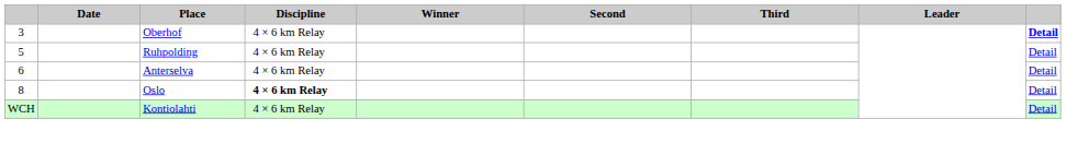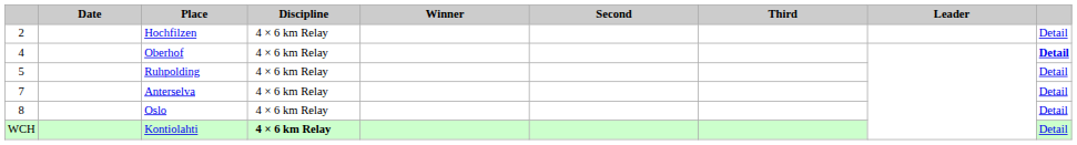+ row: 2 | Hochfilzen | 4 × 6 km Relay | Detail
Oberhof | column 1: 3 -> 4
Anterselva | column 1: 6 -> 7
Oslo | Discipline: bold -> normal
Kontiolahti | Discipline: normal -> bold
